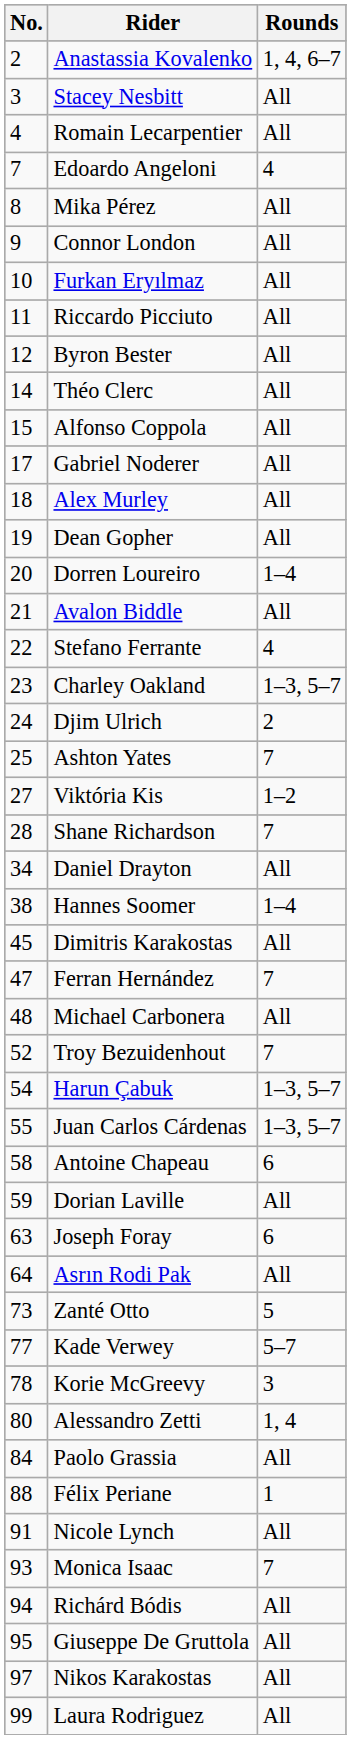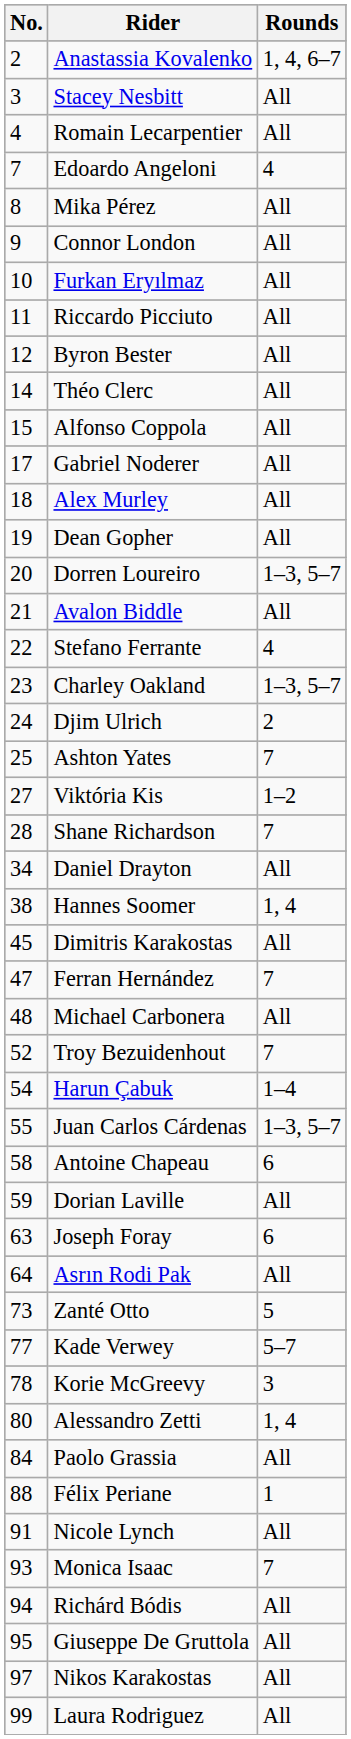Dorren Loureiro | Rounds: 1–4 -> 1–3, 5–7
Hannes Soomer | Rounds: 1–4 -> 1, 4
Harun Çabuk | Rounds: 1–3, 5–7 -> 1–4
